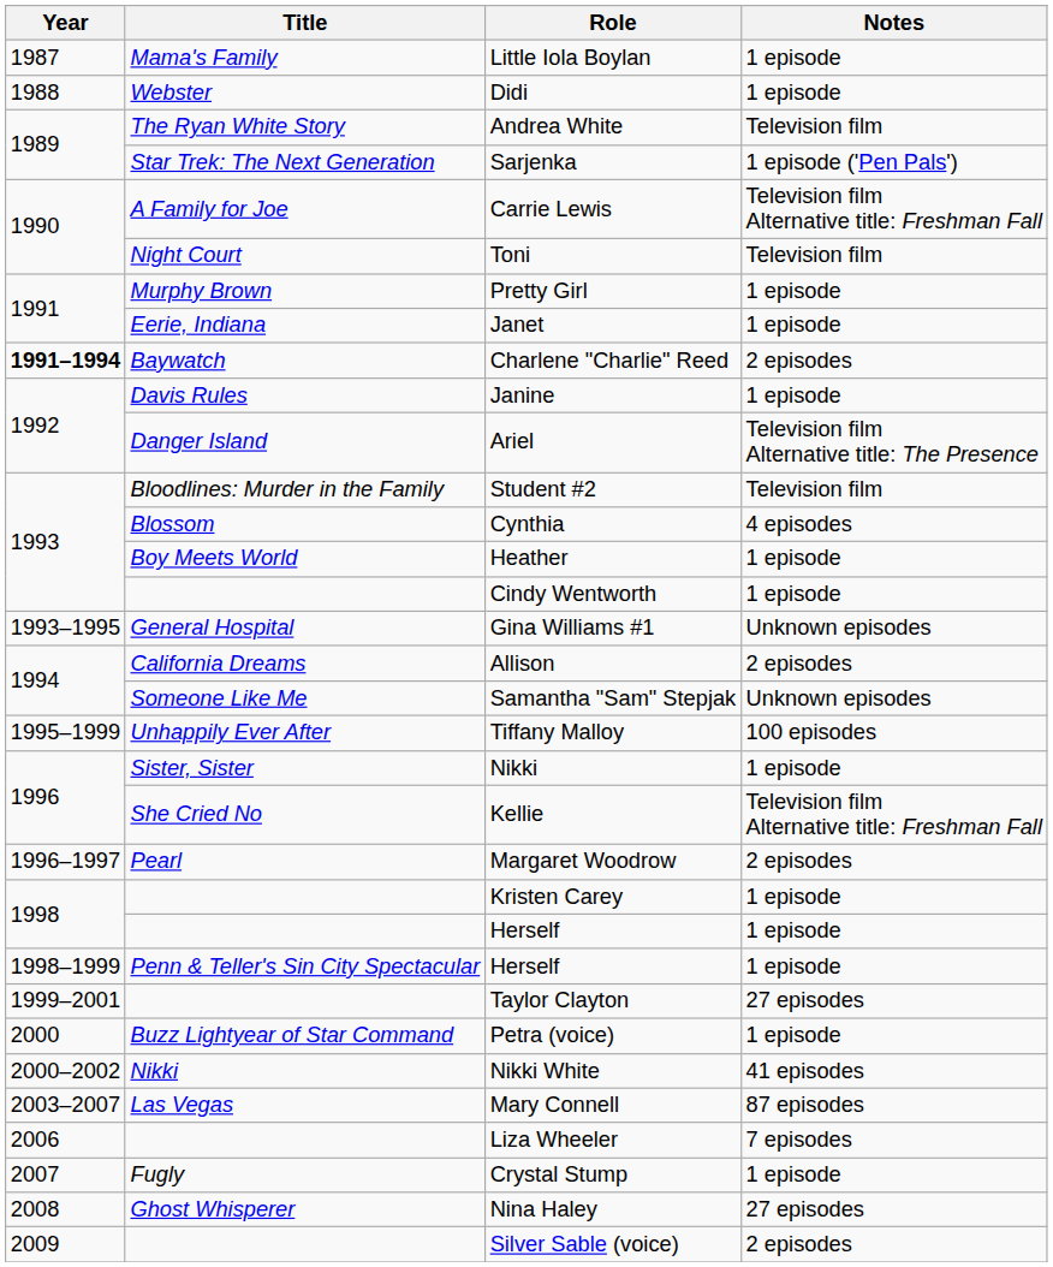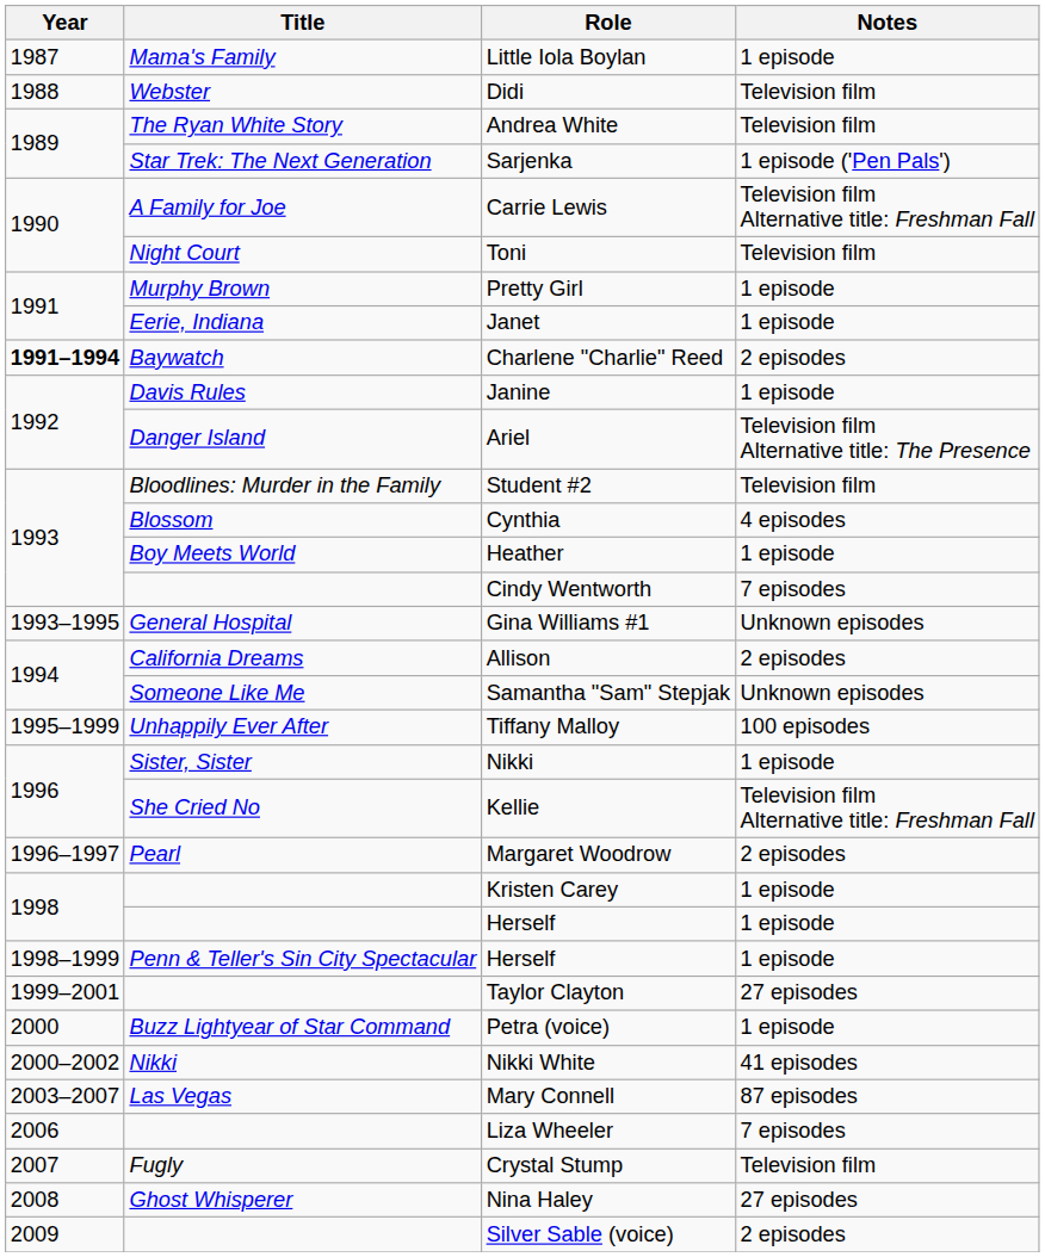Didi | Notes: 1 episode -> Television film
Cindy Wentworth | Notes: 1 episode -> 7 episodes
Crystal Stump | Notes: 1 episode -> Television film
